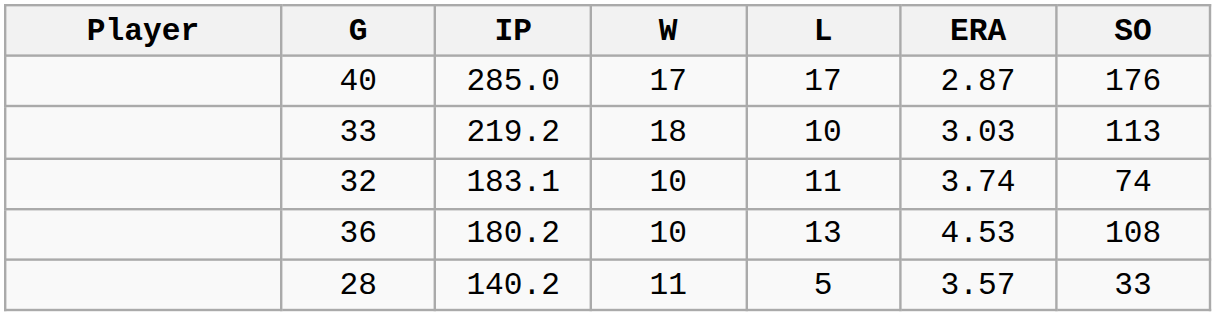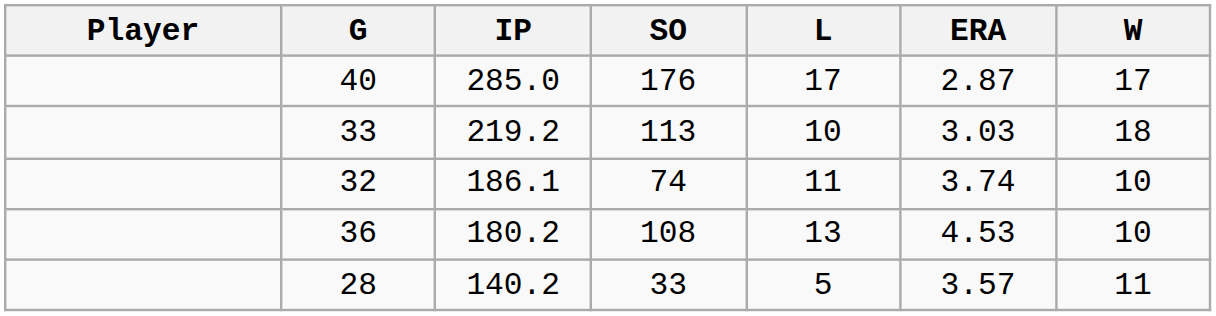columns swapped: W <-> SO
32 | IP: 183.1 -> 186.1
